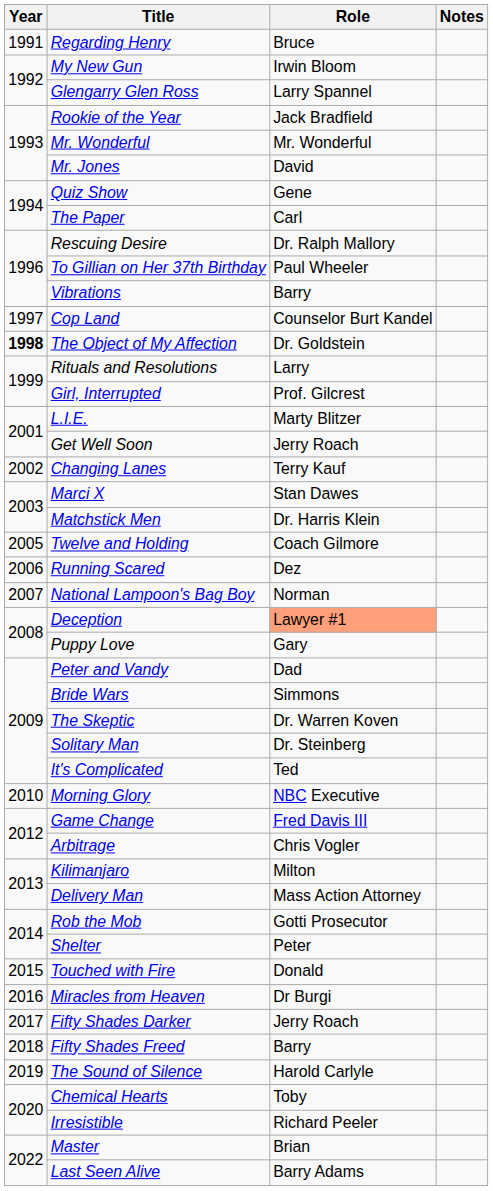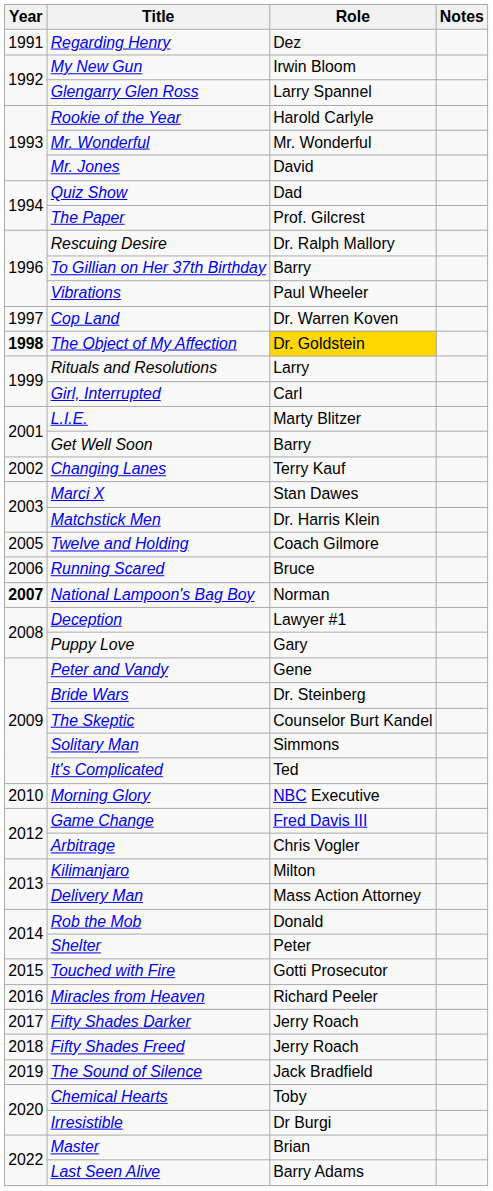Regarding Henry | Role: Bruce -> Dez
Rookie of the Year | Role: Jack Bradfield -> Harold Carlyle
Quiz Show | Role: Gene -> Dad
The Paper | Role: Carl -> Prof. Gilcrest
To Gillian on Her 37th Birthday | Role: Paul Wheeler -> Barry
Vibrations | Role: Barry -> Paul Wheeler
Cop Land | Role: Counselor Burt Kandel -> Dr. Warren Koven
The Object of My Affection | Role: no background -> gold background
Girl, Interrupted | Role: Prof. Gilcrest -> Carl
Get Well Soon | Role: Jerry Roach -> Barry
Running Scared | Role: Dez -> Bruce
National Lampoon's Bag Boy | Year: normal -> bold
Deception | Role: lightsalmon background -> no background
Peter and Vandy | Role: Dad -> Gene
Bride Wars | Role: Simmons -> Dr. Steinberg
The Skeptic | Role: Dr. Warren Koven -> Counselor Burt Kandel
Solitary Man | Role: Dr. Steinberg -> Simmons
Rob the Mob | Role: Gotti Prosecutor -> Donald
Touched with Fire | Role: Donald -> Gotti Prosecutor
Miracles from Heaven | Role: Dr Burgi -> Richard Peeler
Fifty Shades Freed | Role: Barry -> Jerry Roach
The Sound of Silence | Role: Harold Carlyle -> Jack Bradfield
Irresistible | Role: Richard Peeler -> Dr Burgi
